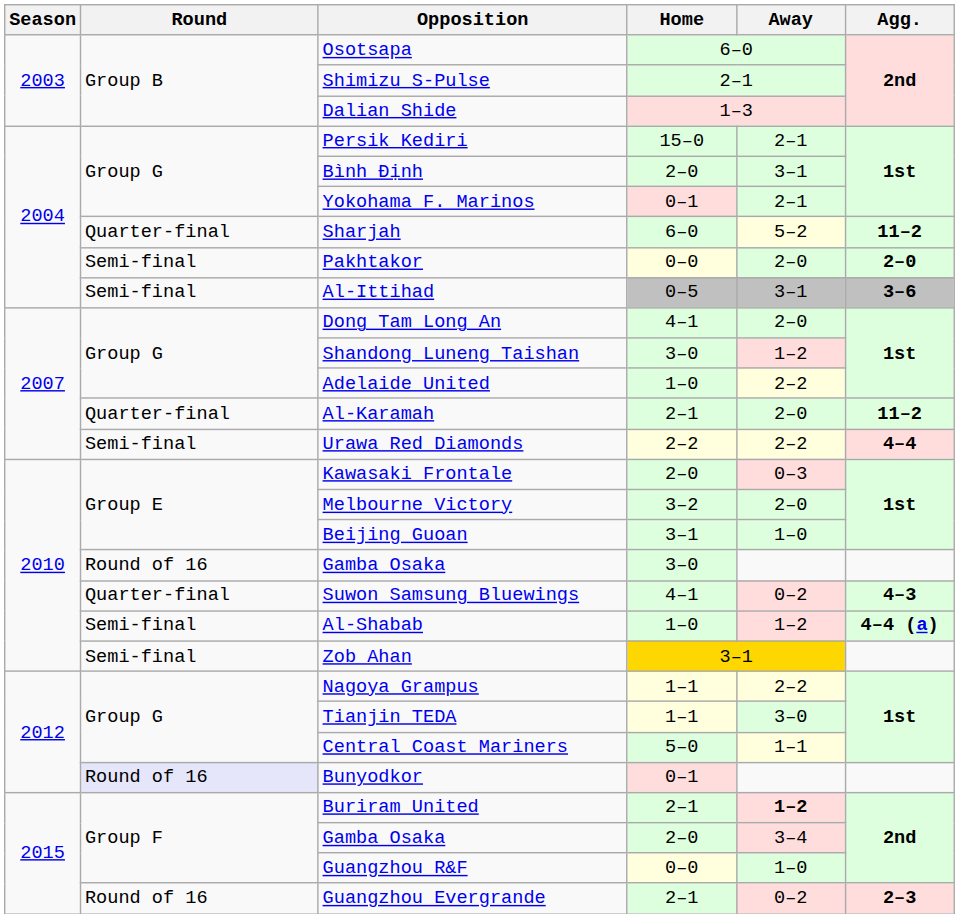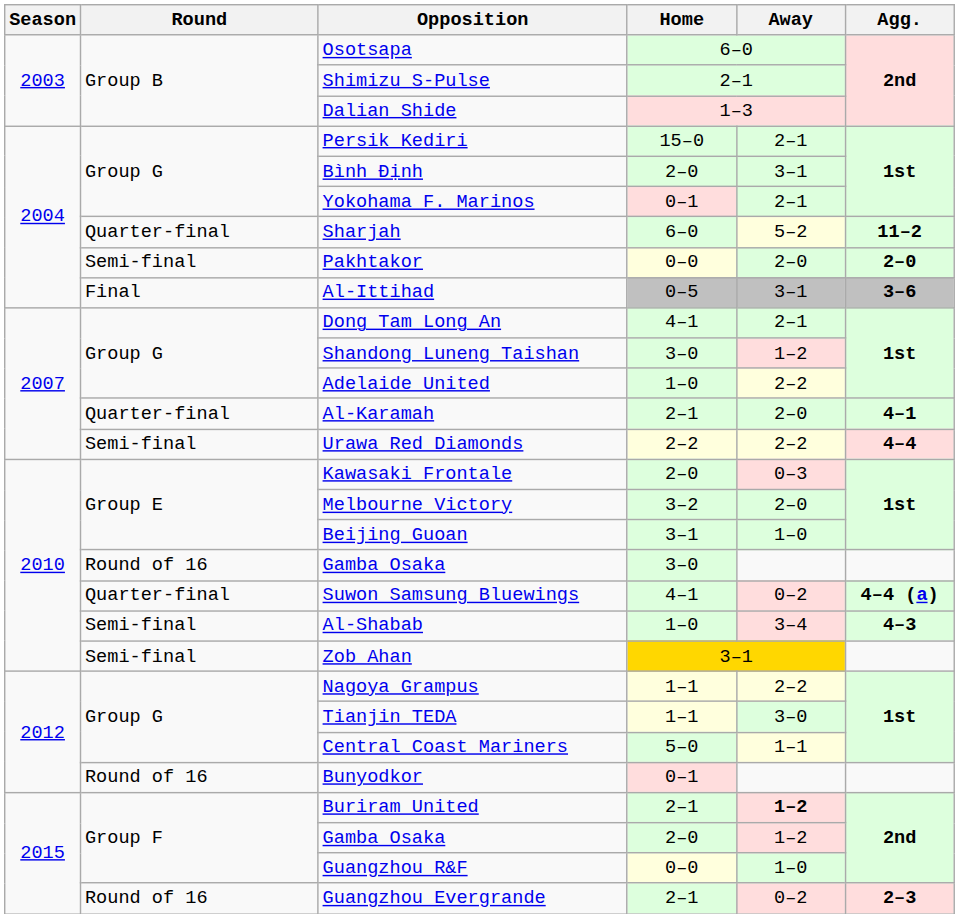Al-Ittihad | Round: Semi-final -> Final
Dong Tam Long An | Away: 2–0 -> 2–1
Al-Karamah | Agg.: 11–2 -> 4–1
Suwon Samsung Bluewings | Agg.: 4–3 -> 4–4 (a)
Al-Shabab | Away: 1–2 -> 3–4
Al-Shabab | Agg.: 4–4 (a) -> 4–3
Bunyodkor | Round: lavender background -> no background
Gamba Osaka / 2–0 | Away: 3–4 -> 1–2
